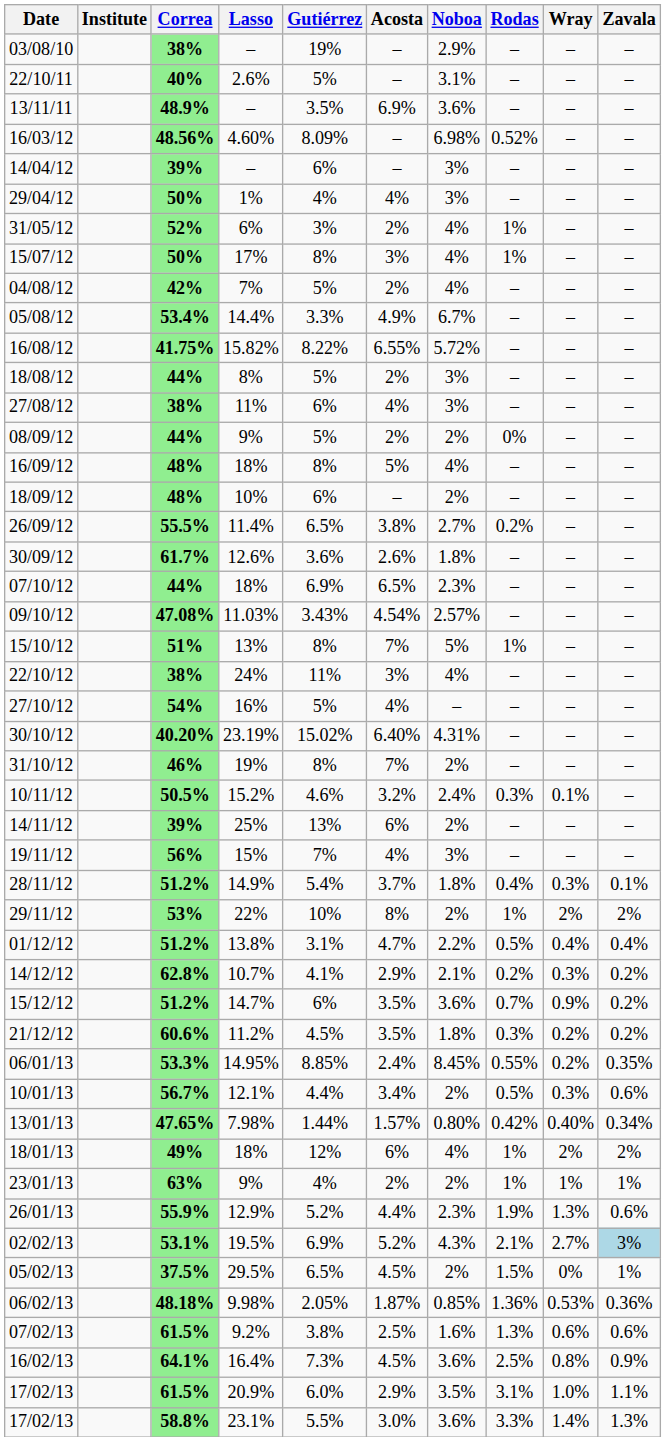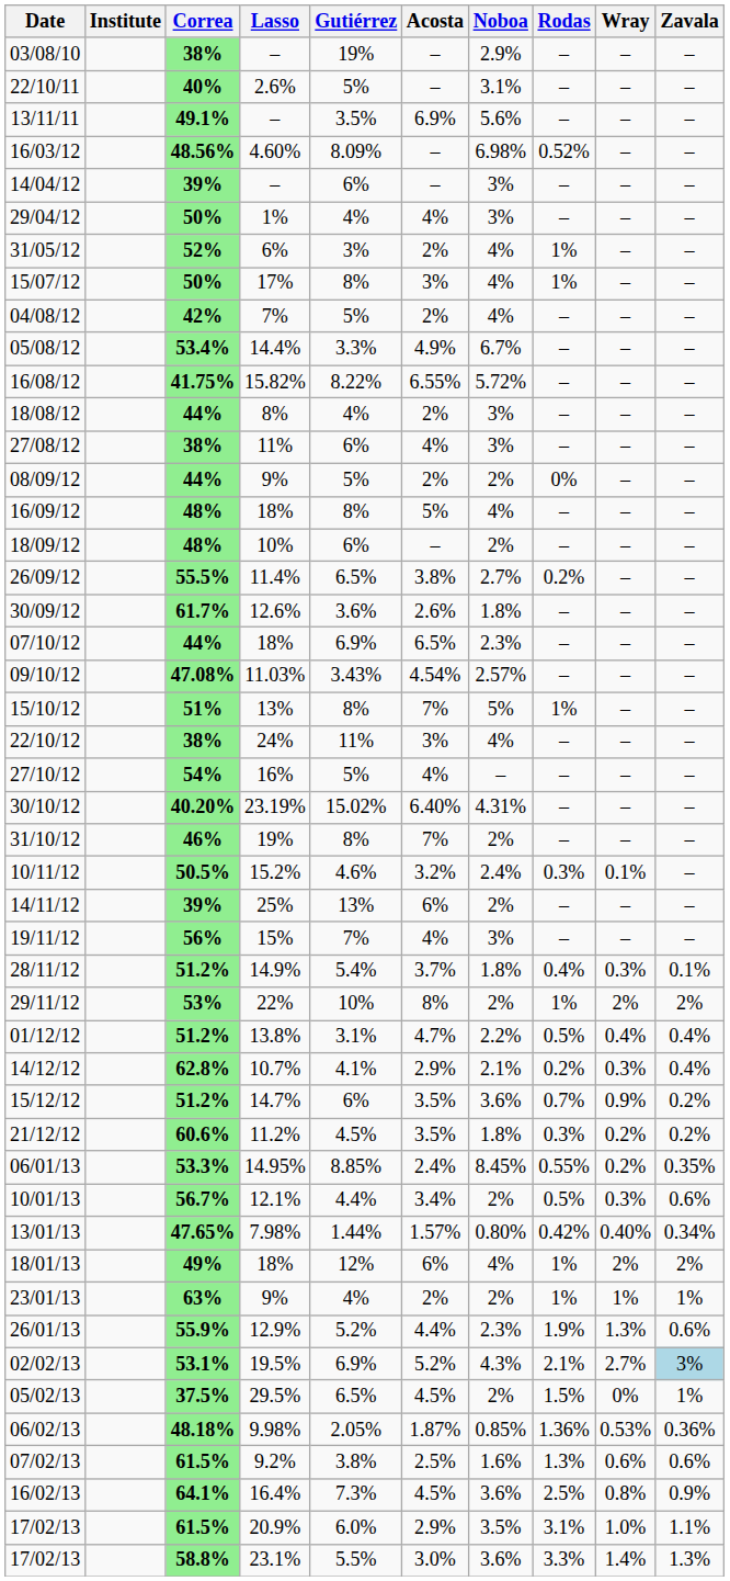13/11/11 | Correa: 48.9% -> 49.1%
13/11/11 | Noboa: 3.6% -> 5.6%
18/08/12 | Gutiérrez: 5% -> 4%
14/12/12 | Zavala: 0.2% -> 0.4%
